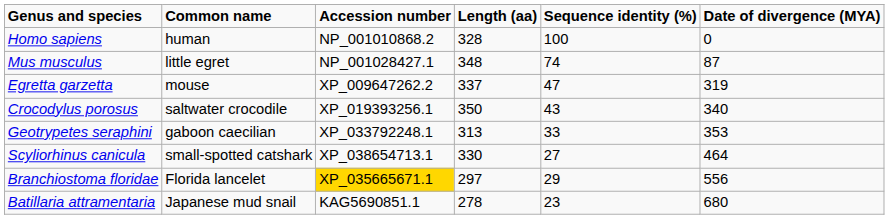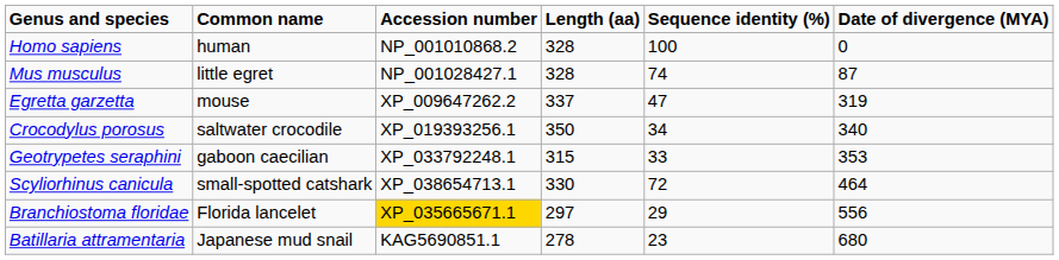Mus musculus | Length (aa): 348 -> 328
Crocodylus porosus | Sequence identity (%): 43 -> 34
Geotrypetes seraphini | Length (aa): 313 -> 315
Scyliorhinus canicula | Sequence identity (%): 27 -> 72
